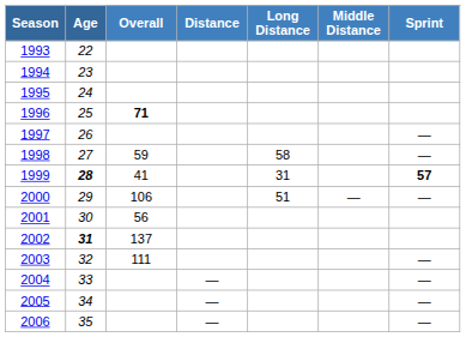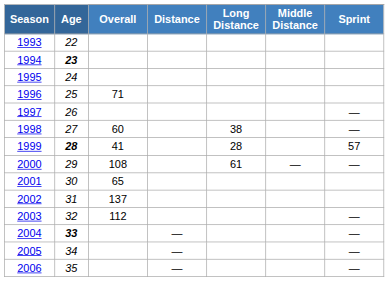1994 | Age: normal -> bold
1996 | Overall: bold -> normal
1998 | Overall: 59 -> 60
1998 | Long Distance: 58 -> 38
1999 | Long Distance: 31 -> 28
1999 | Sprint: bold -> normal
2000 | Overall: 106 -> 108
2000 | Long Distance: 51 -> 61
2001 | Overall: 56 -> 65
2002 | Age: bold -> normal
2003 | Overall: 111 -> 112
2004 | Age: normal -> bold
